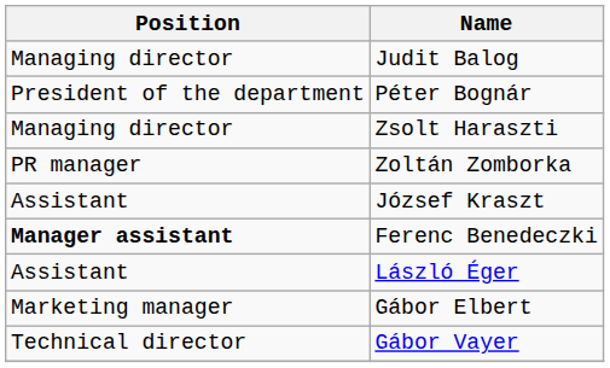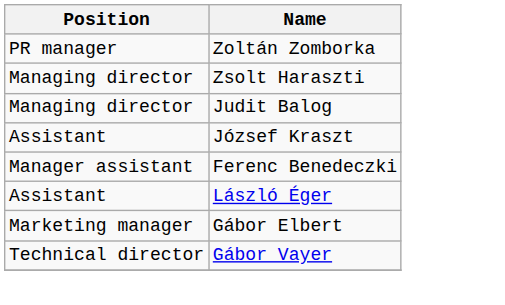rows swapped: Judit Balog <-> Zoltán Zomborka
- row: President of the department | Péter Bognár
Ferenc Benedeczki | Position: bold -> normal
